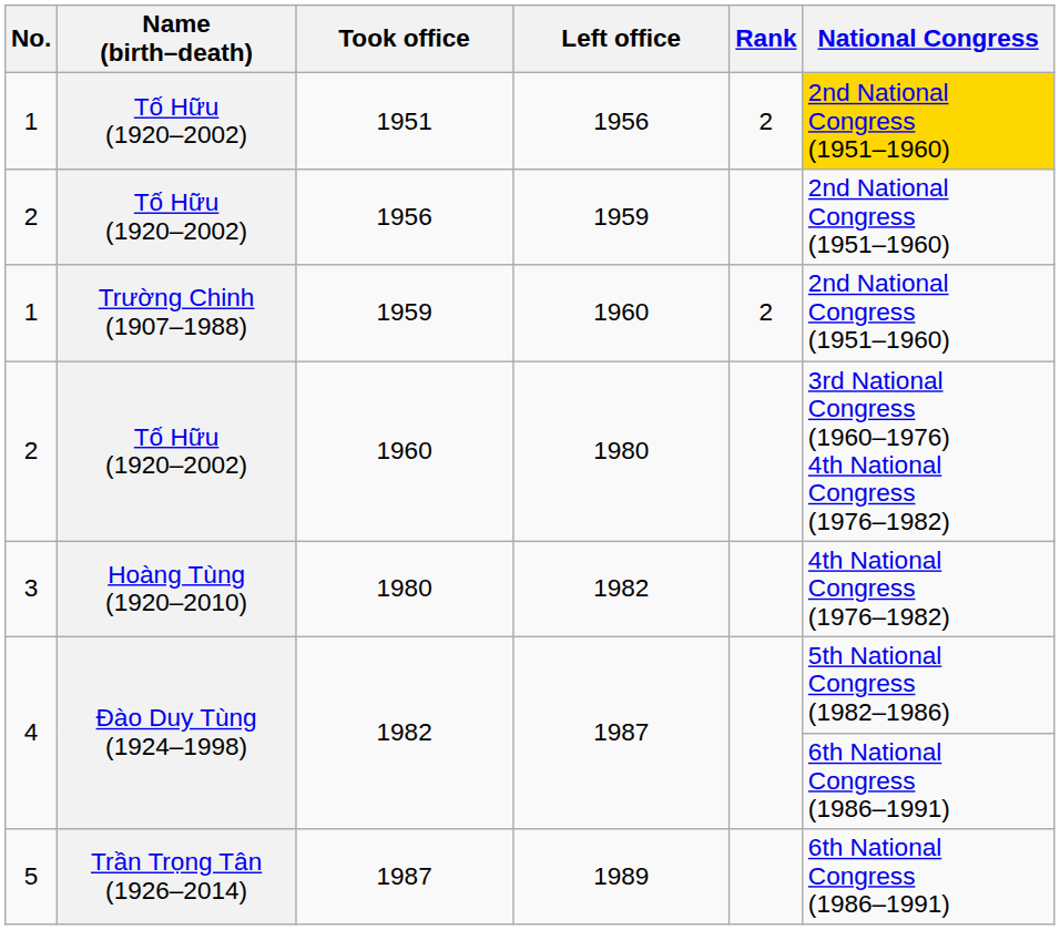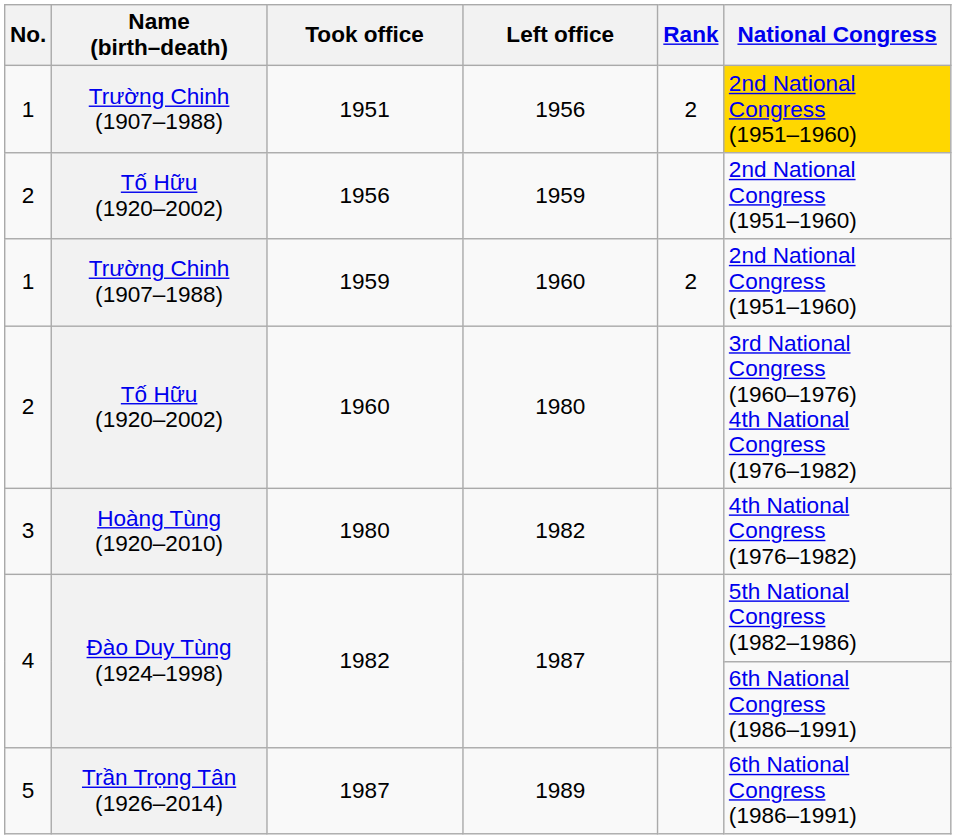1951 | Name (birth–death): Tố Hữu (1920–2002) -> Trường Chinh (1907–1988)
